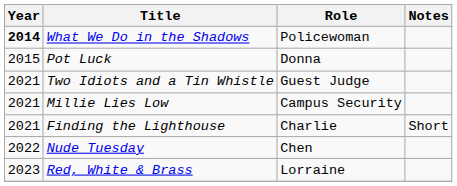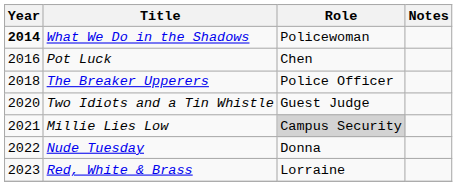Pot Luck | Year: 2015 -> 2016
Pot Luck | Role: Donna -> Chen
+ row: 2018 | The Breaker Upperers | Police Officer
Two Idiots and a Tin Whistle | Year: 2021 -> 2020
Millie Lies Low | Role: no background -> lightgrey background
- row: 2021 | Finding the Lighthouse | Charlie | Short
Nude Tuesday | Role: Chen -> Donna
